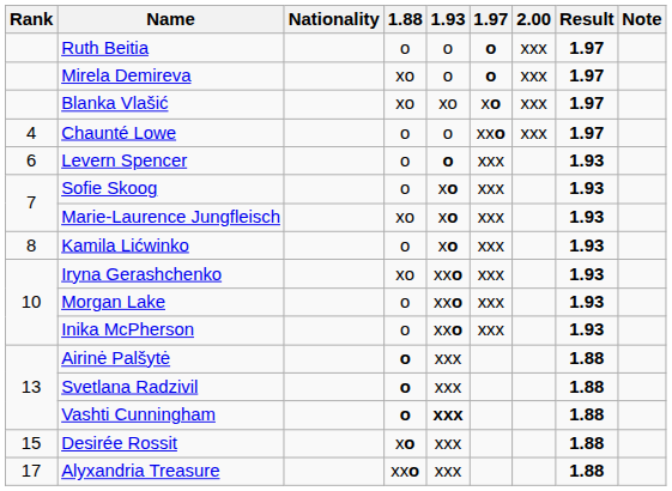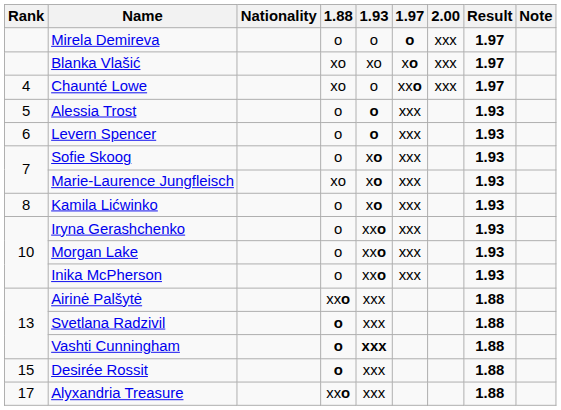- row: Ruth Beitia | o | o | o | xxx | 1.97
Mirela Demireva | 1.88: xo -> o
Chaunté Lowe | 1.88: o -> xo
+ row: 5 | Alessia Trost | o | o | xxx | 1.93
Iryna Gerashchenko | 1.88: xo -> o
Airinė Palšytė | 1.88: o -> xxo
Desirée Rossit | 1.88: xo -> o
